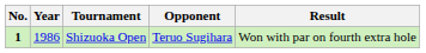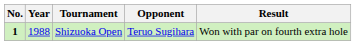Shizuoka Open | Year: 1986 -> 1988
